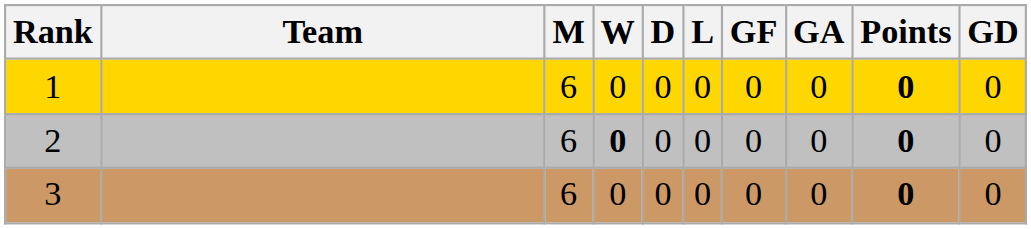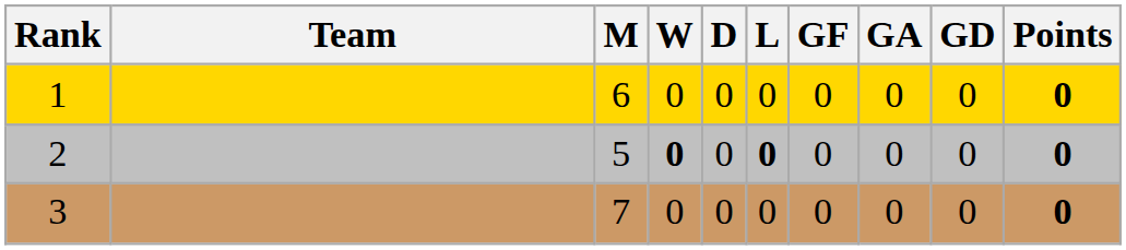columns swapped: GD <-> Points
2 | M: 6 -> 5
2 | L: normal -> bold
3 | M: 6 -> 7
